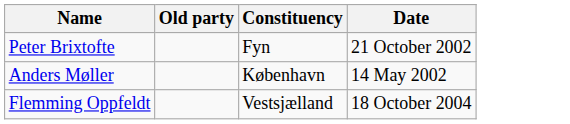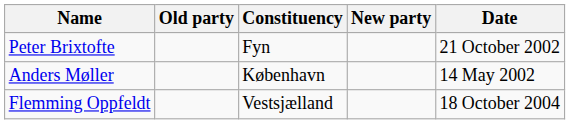+ column: New party
